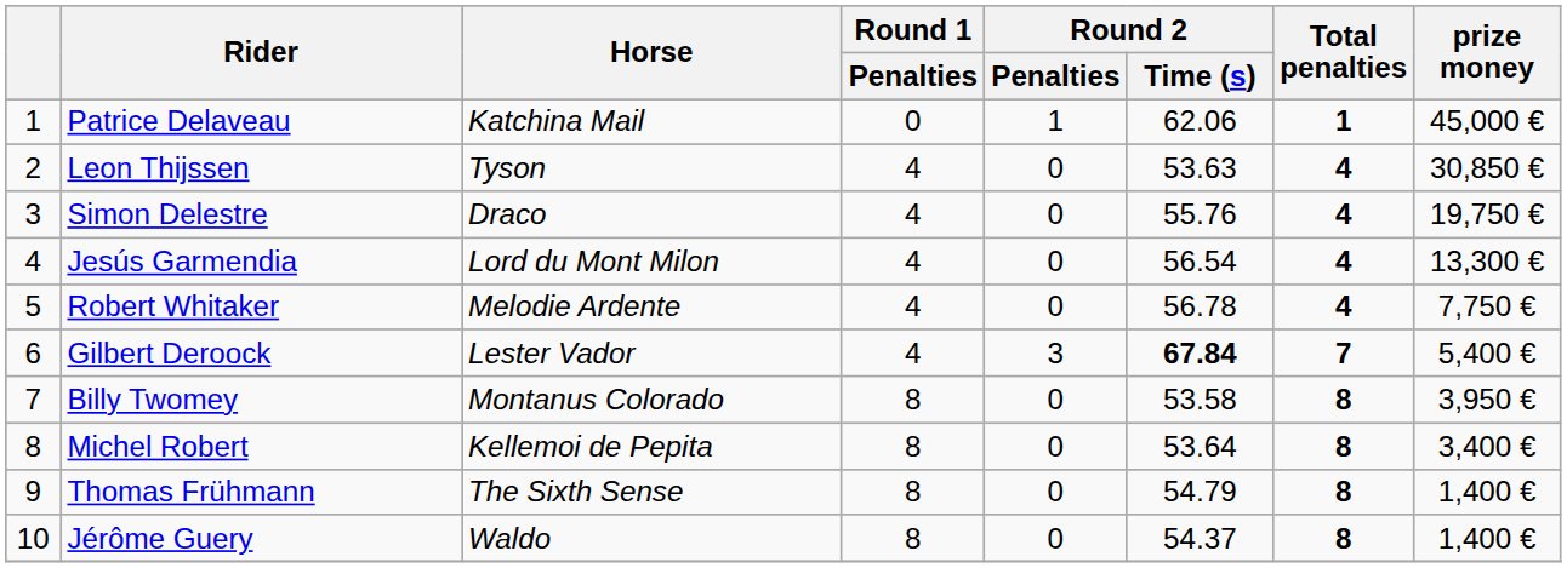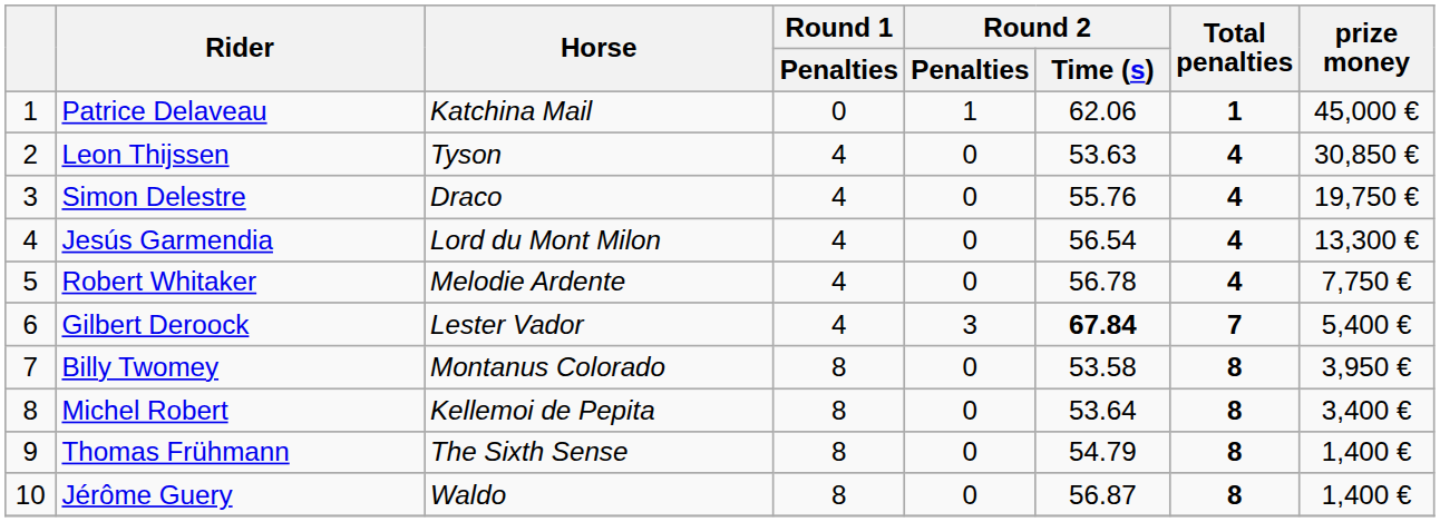Jérôme Guery | Round 2 / Time (s): 54.37 -> 56.87
